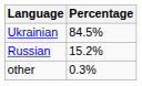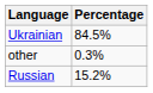rows swapped: Russian <-> other
